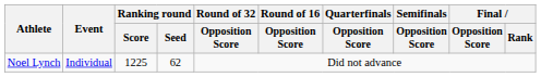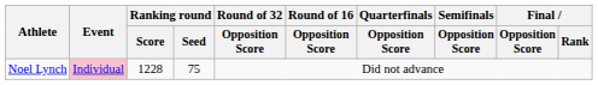Noel Lynch | Event: no background -> pink background
Noel Lynch | Ranking round / Score: 1225 -> 1228
Noel Lynch | Ranking round / Seed: 62 -> 75
